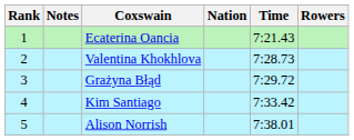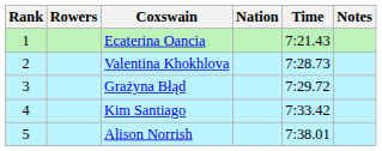columns swapped: Rowers <-> Notes
